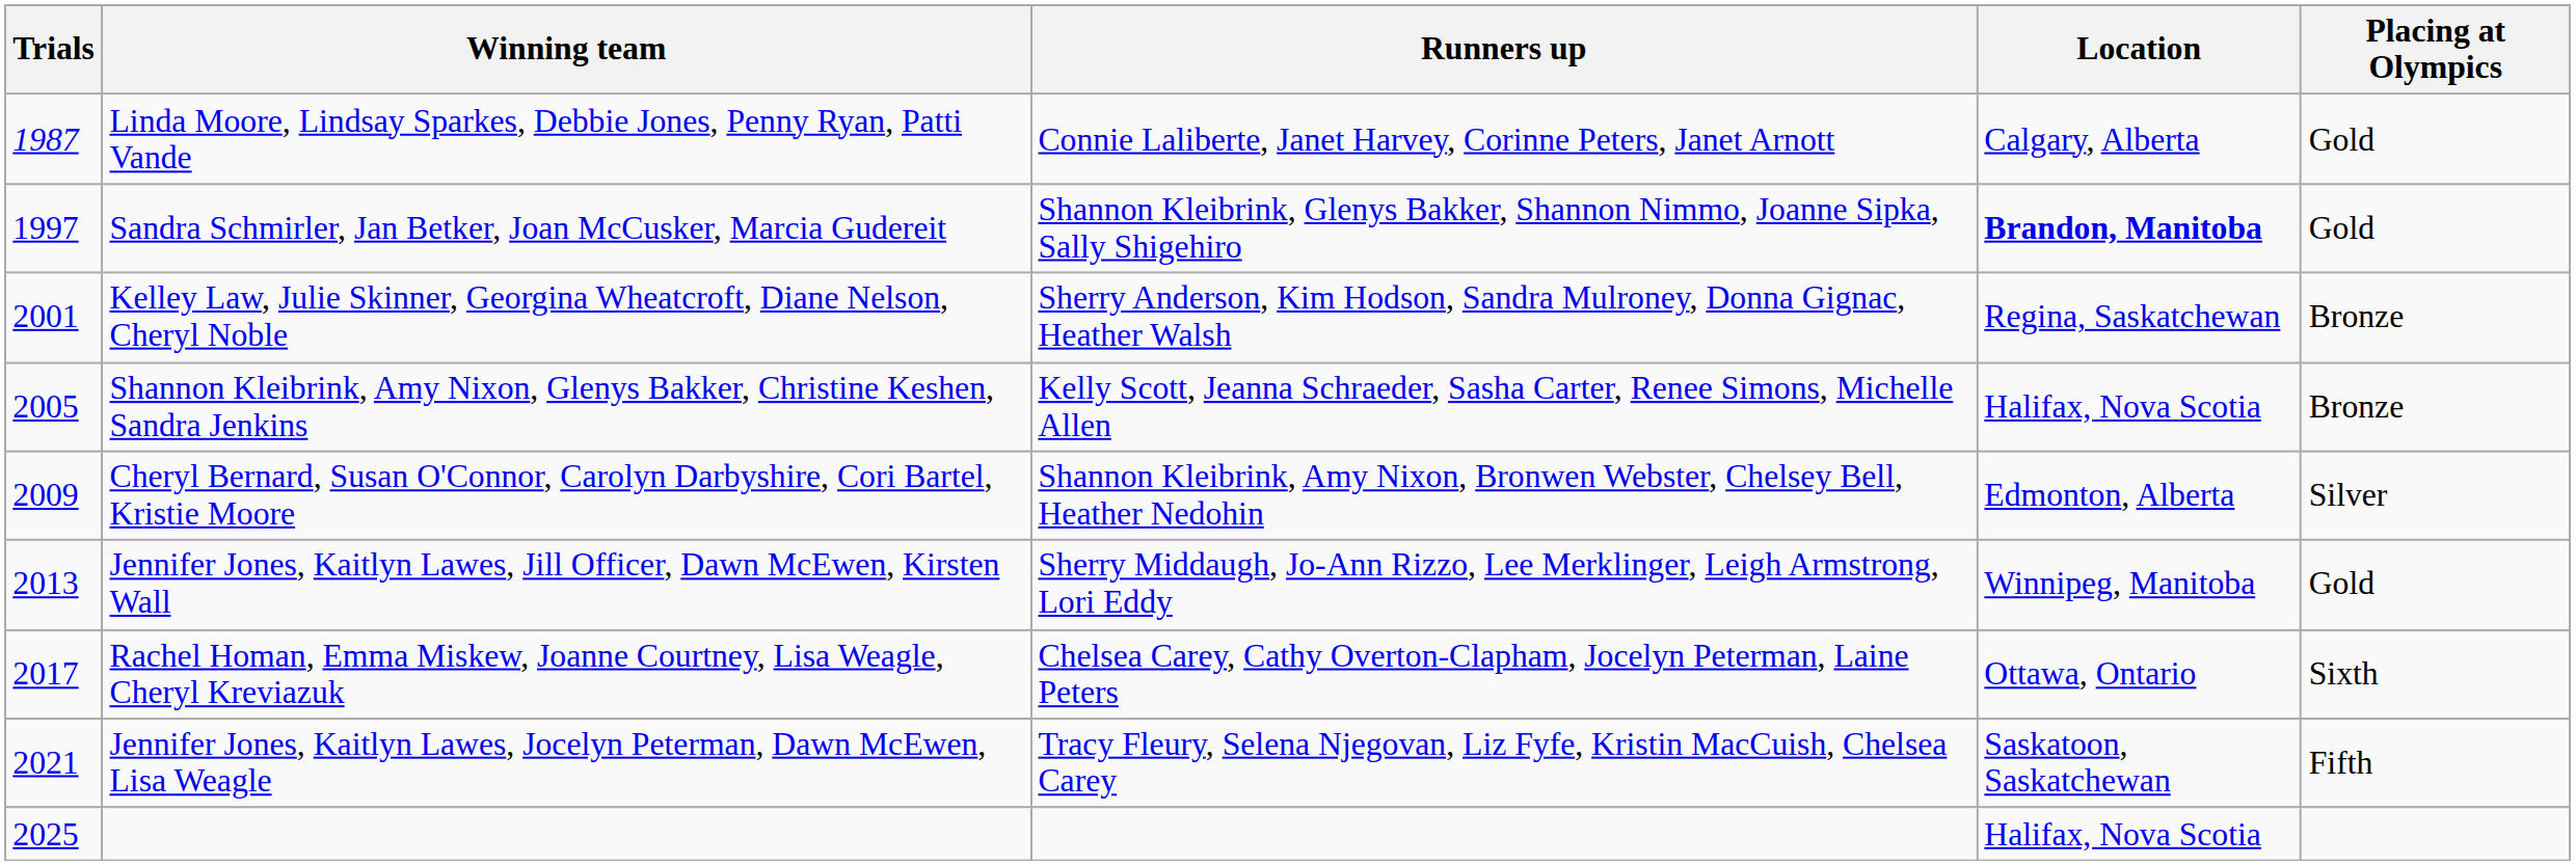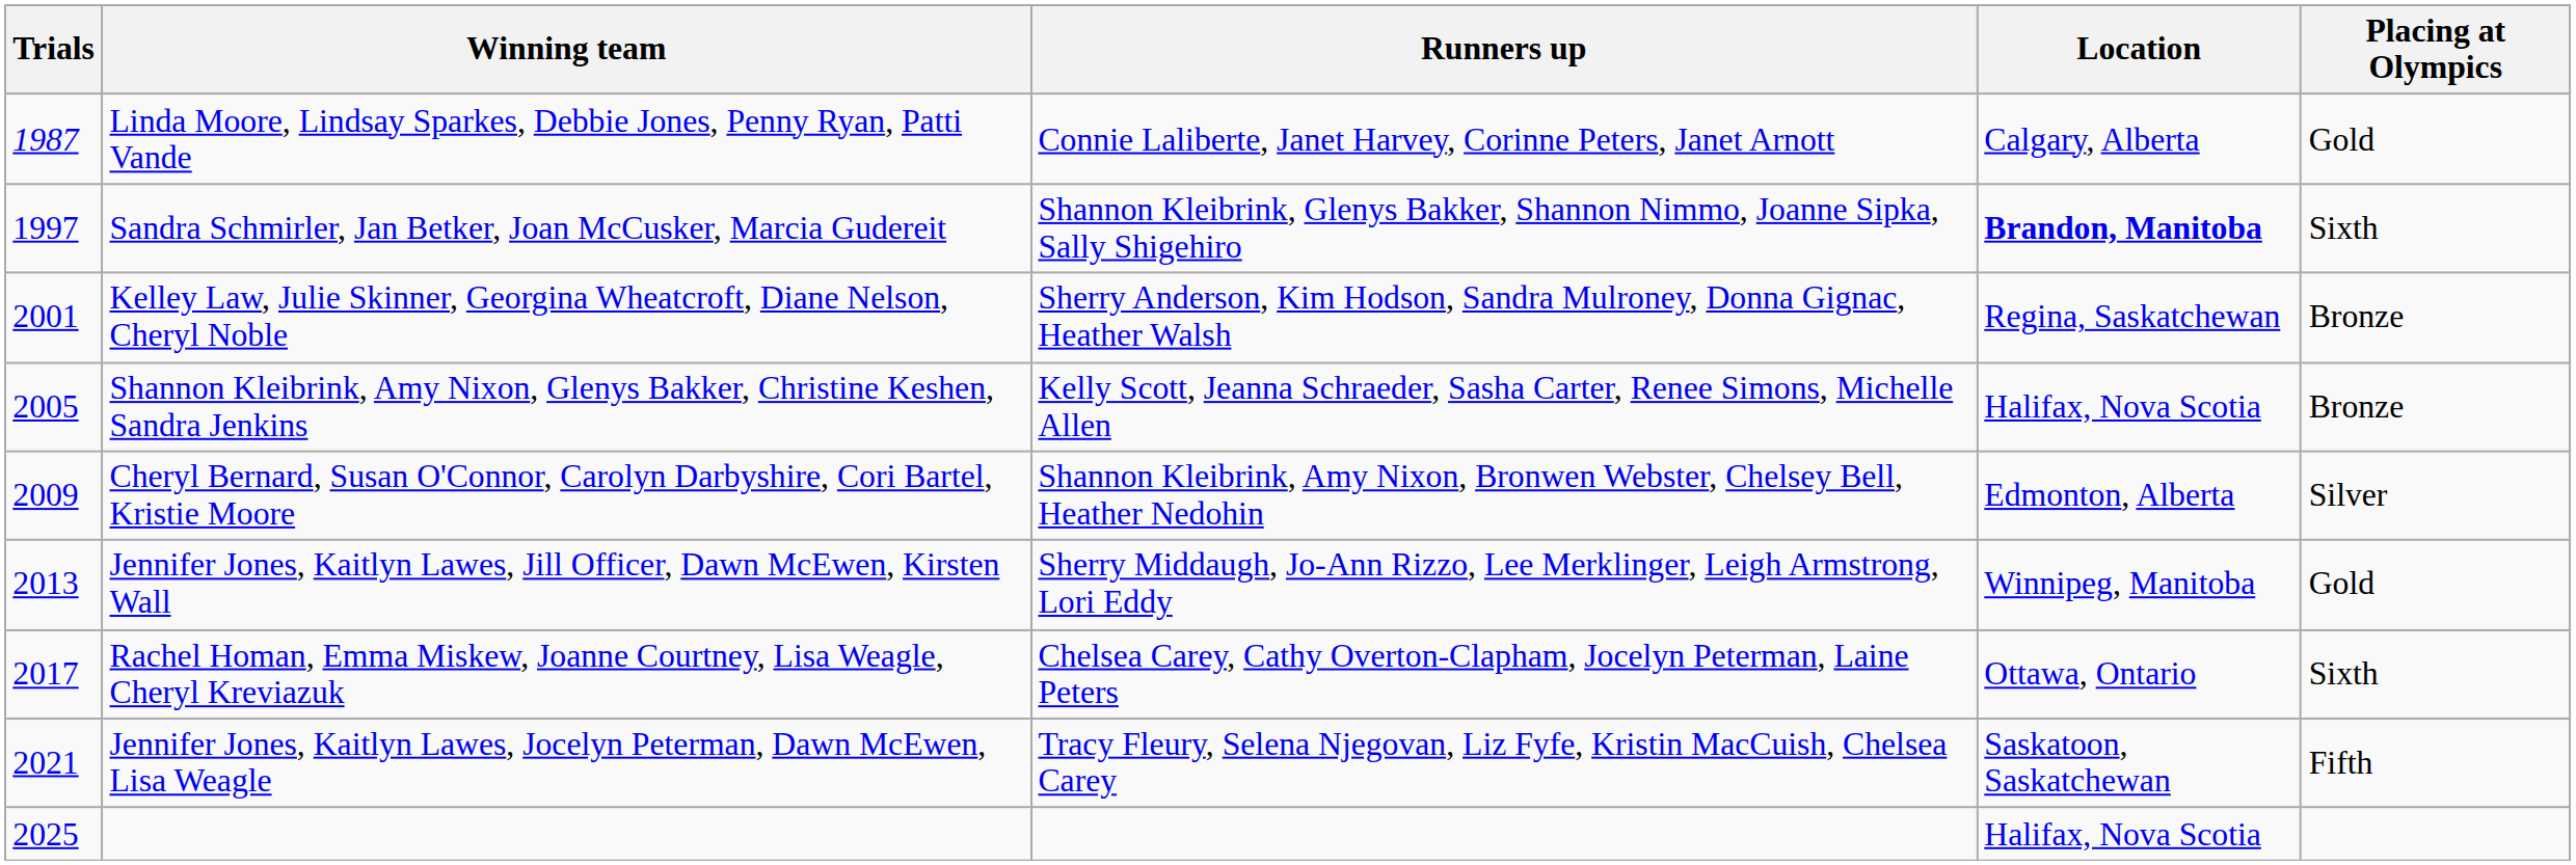Sandra Schmirler, Jan Betker, Joan McCusker, Marcia Gudereit | Placing at Olympics: Gold -> Sixth
